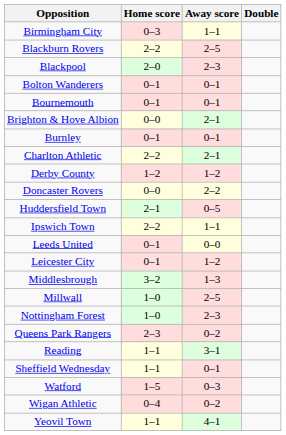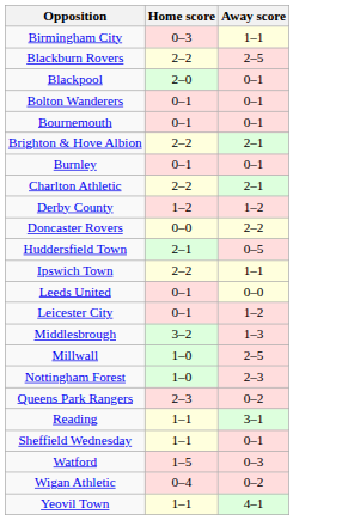- column: Double
Blackpool | Away score: 2–3 -> 0–1
Brighton & Hove Albion | Home score: 0–0 -> 2–2
